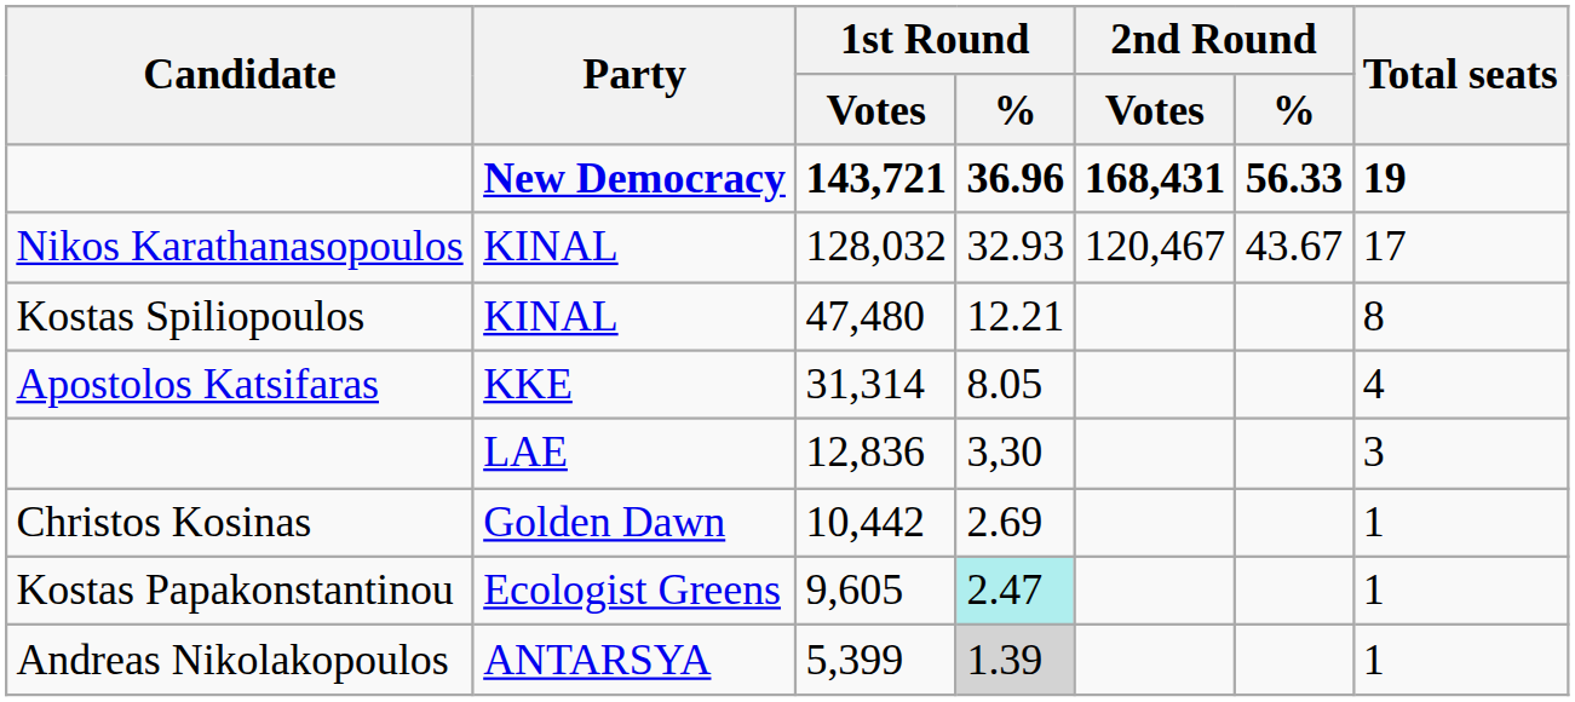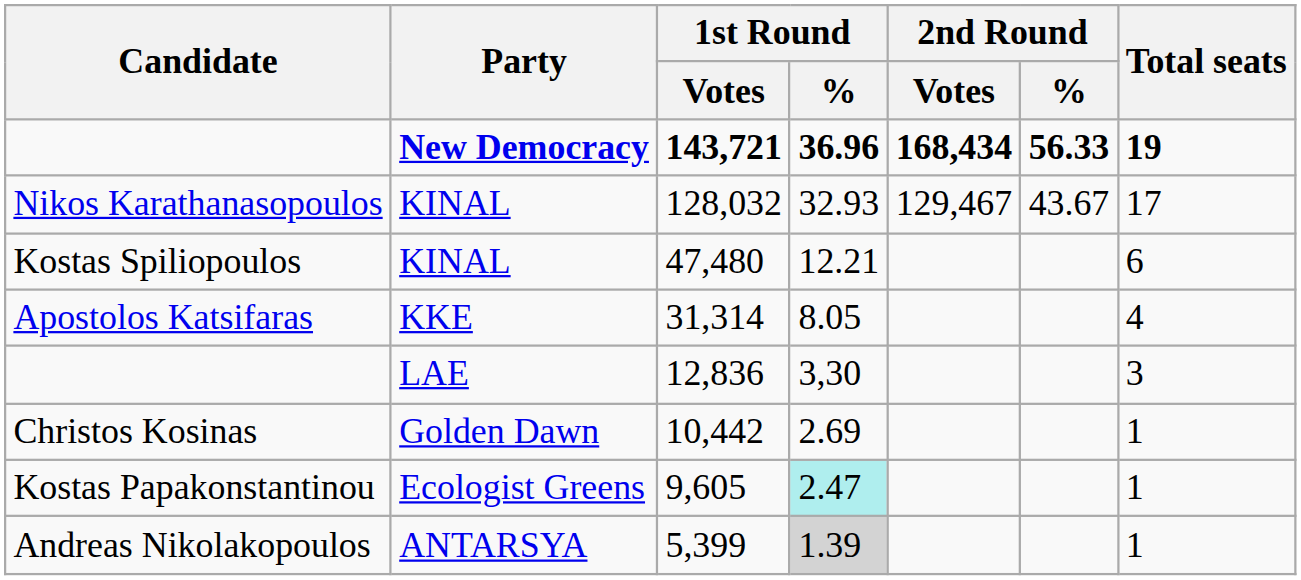143,721 | 2nd Round / Votes: 168,431 -> 168,434
128,032 | 2nd Round / Votes: 120,467 -> 129,467
47,480 | Total seats: 8 -> 6
